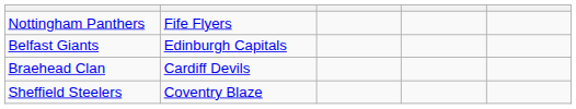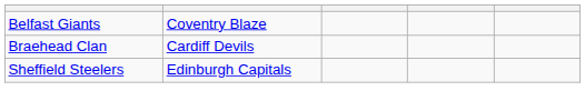- row: Nottingham Panthers | Fife Flyers
Belfast Giants | column 2: Edinburgh Capitals -> Coventry Blaze
Sheffield Steelers | column 2: Coventry Blaze -> Edinburgh Capitals
